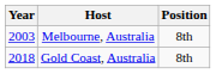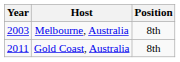Gold Coast, Australia | Year: 2018 -> 2011
